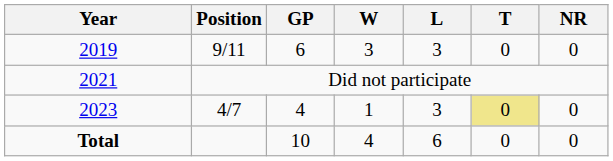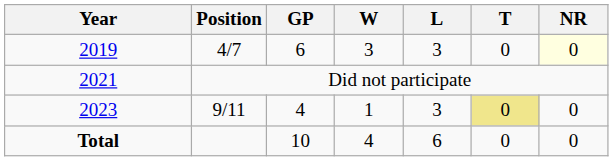2019 | Position: 9/11 -> 4/7
2019 | NR: no background -> lightyellow background
2023 | Position: 4/7 -> 9/11
